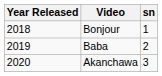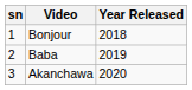columns swapped: sn <-> Year Released
